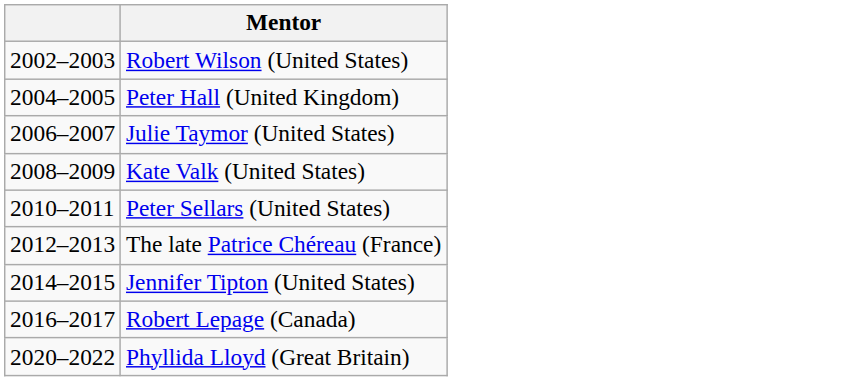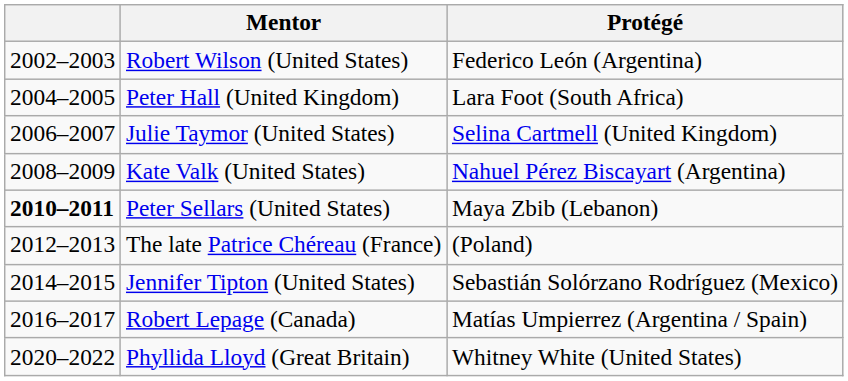+ column: Protégé | Federico León (Argentina) | Lara Foot (South Africa) | Selina Cartmell (United Kingdom) | Nahuel Pérez Biscayart (Argentina) | Maya Zbib (Lebanon) | (Poland) | Sebastián Solórzano Rodríguez (Mexico) | Matías Umpierrez (Argentina / Spain) | Whitney White (United States)
Peter Sellars (United States) | column 1: normal -> bold
